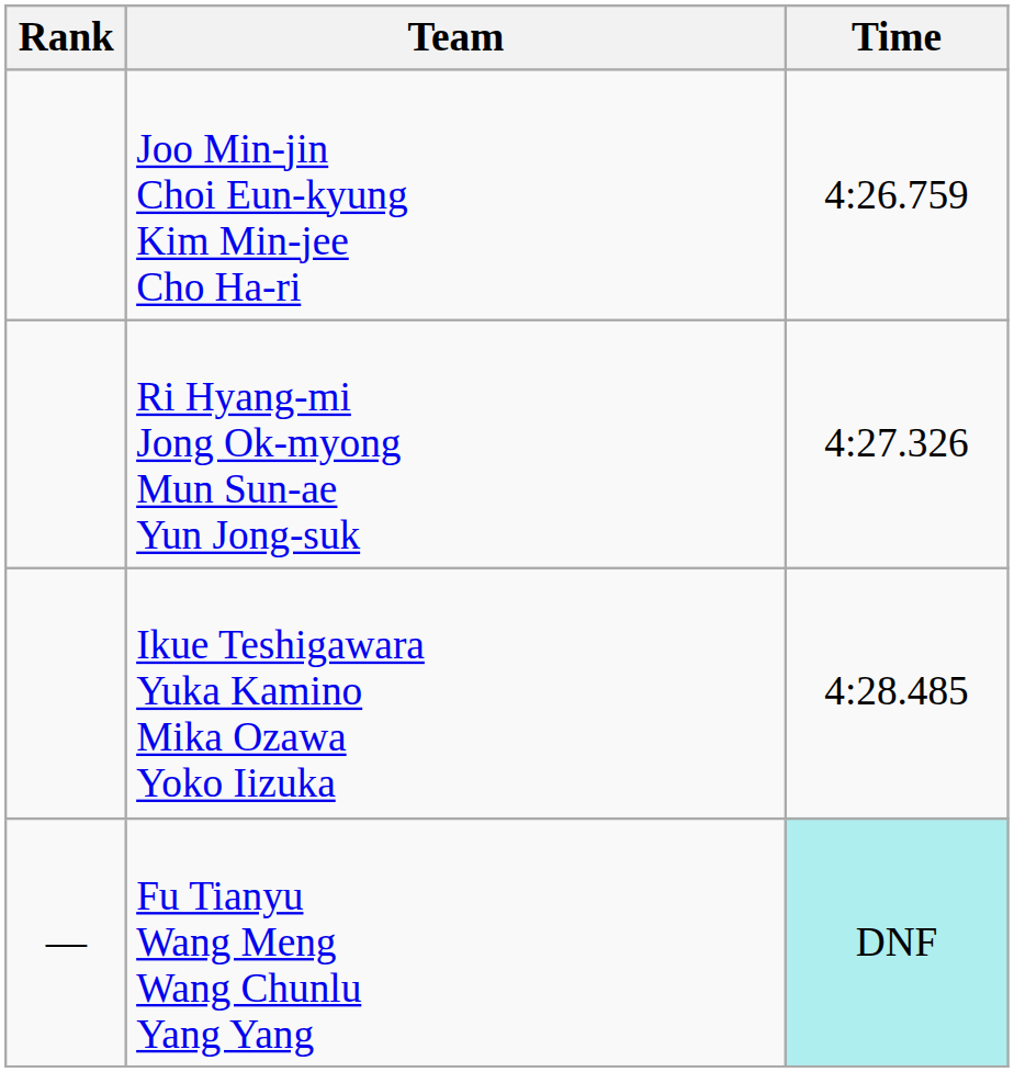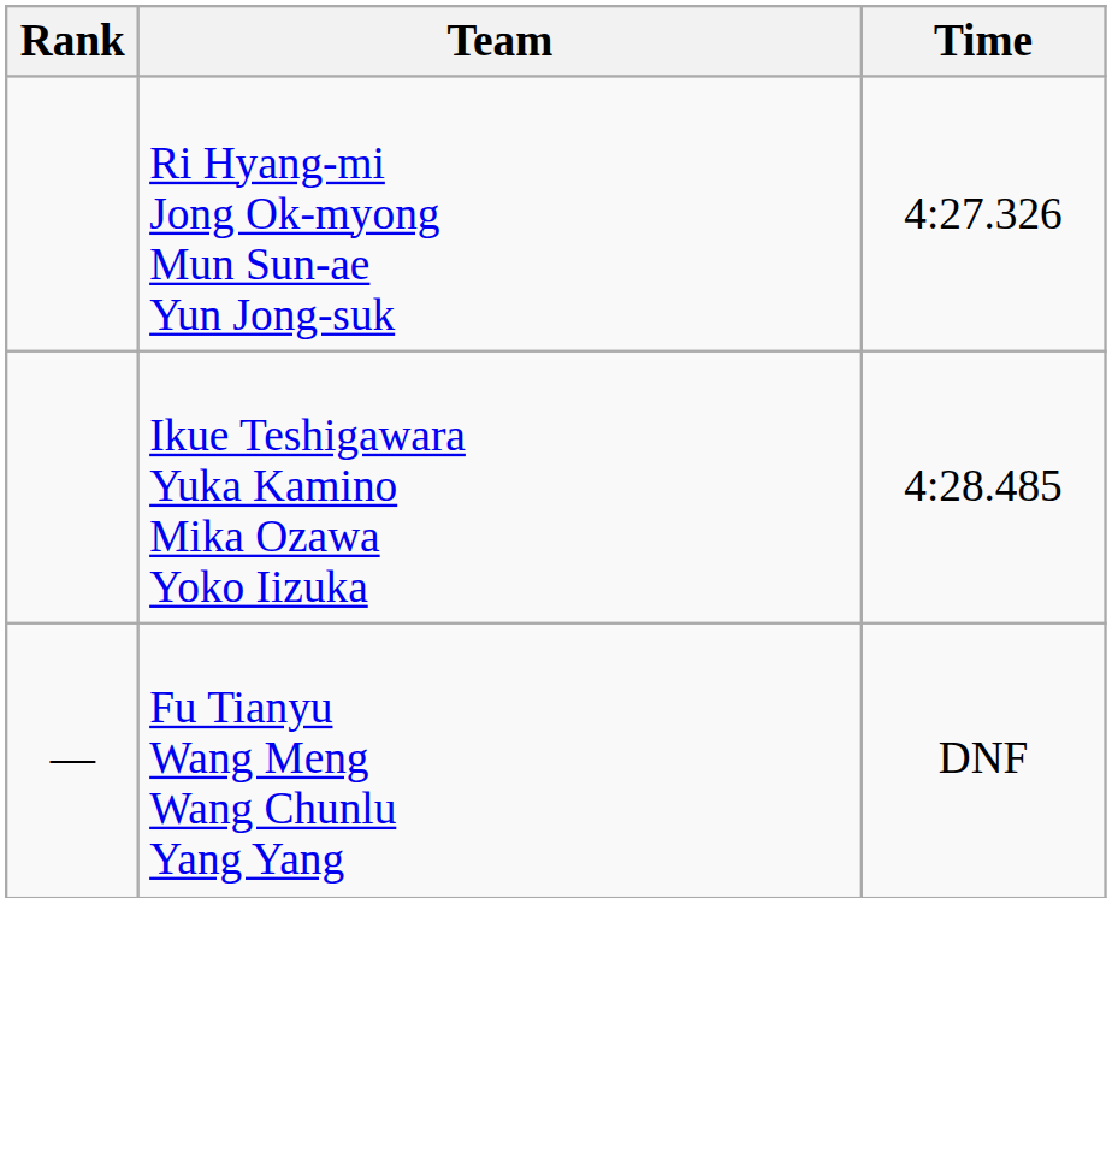- row: Joo Min-jin Choi Eun-kyung Kim Min-jee Cho Ha-ri | 4:26.759
Fu Tianyu Wang Meng Wang Chunlu Yang Yang | Time: paleturquoise background -> no background
